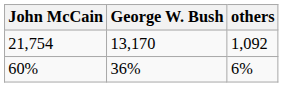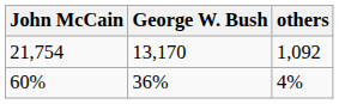60% | others: 6% -> 4%
